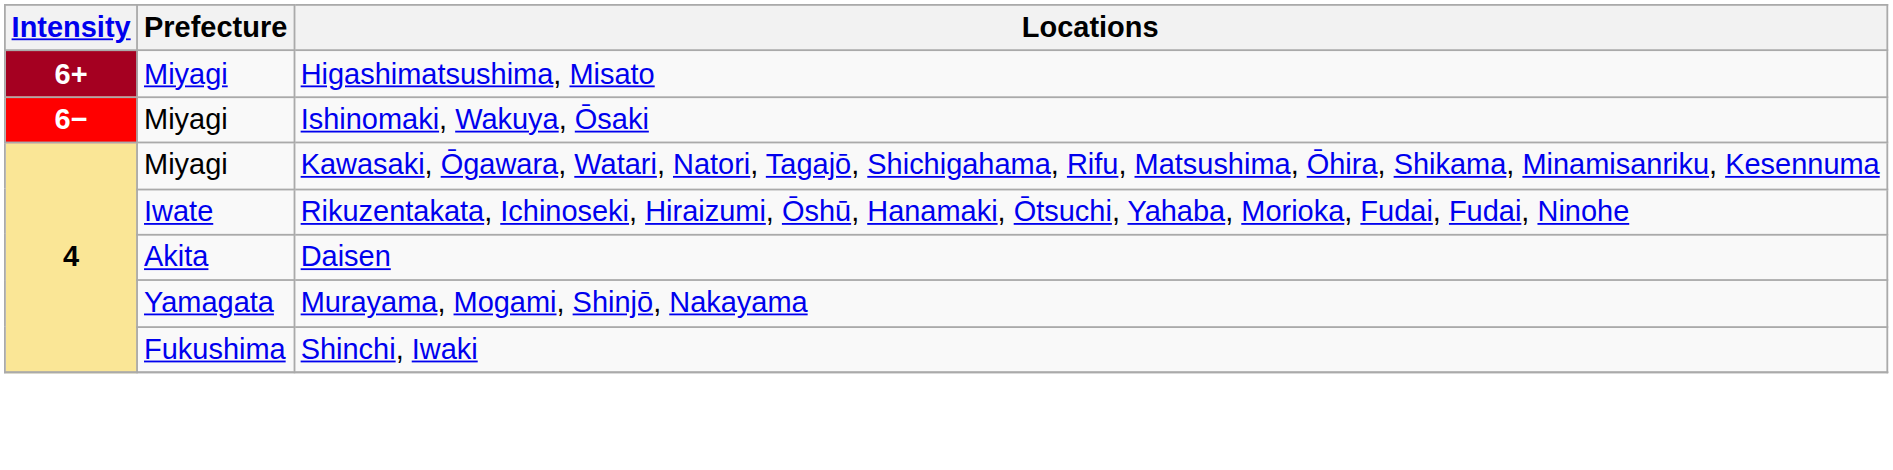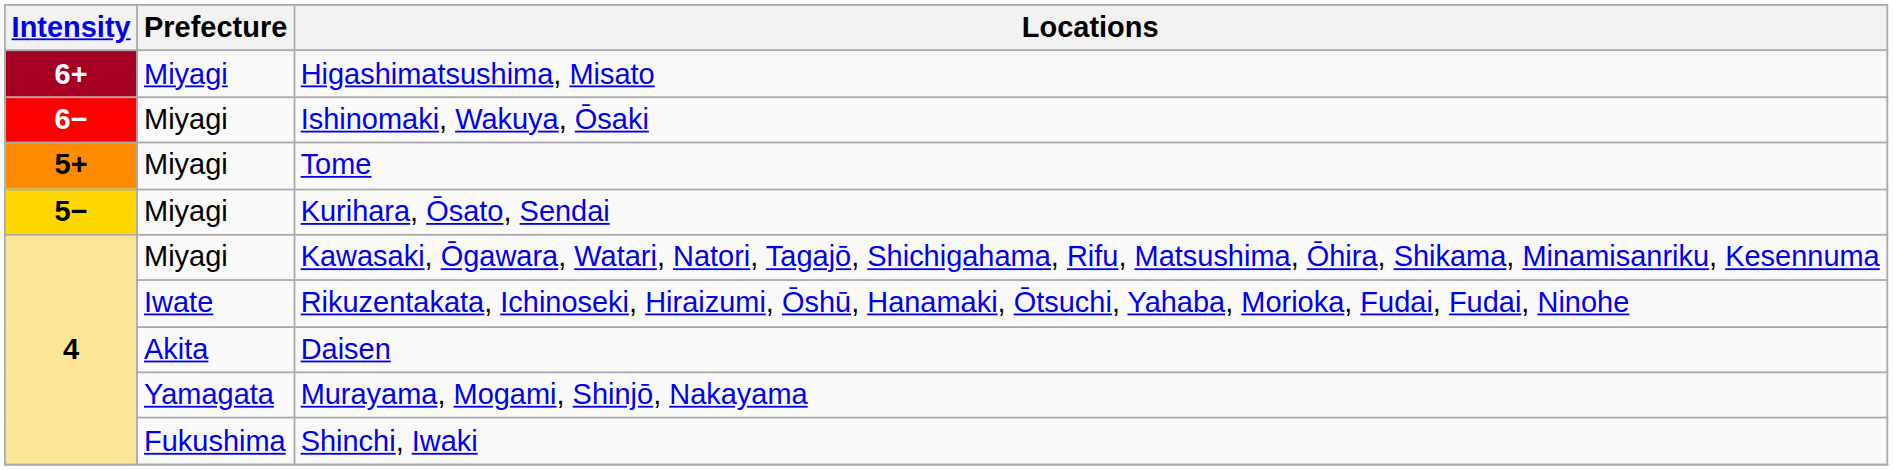+ row: 5+ | Miyagi | Tome
+ row: 5− | Miyagi | Kurihara, Ōsato, Sendai
